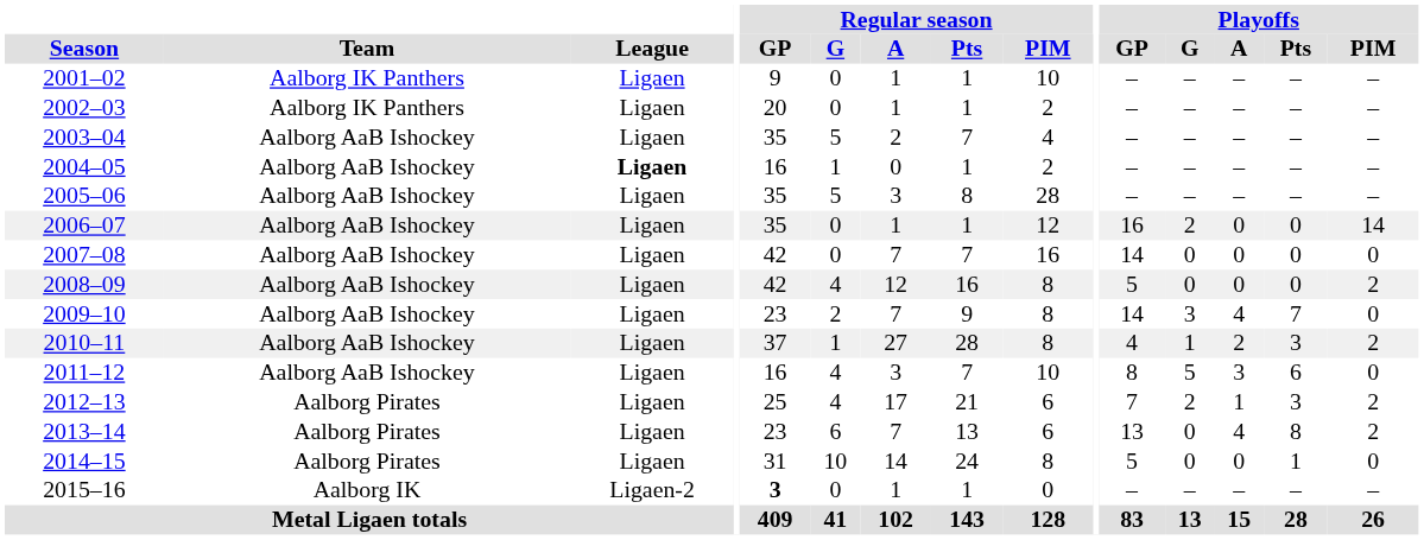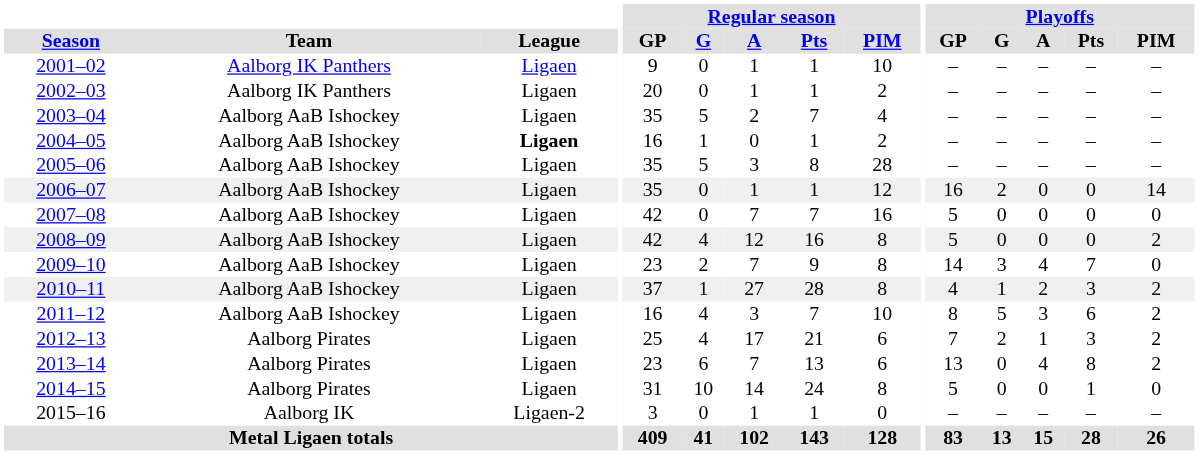2007–08 | Playoffs / GP: 14 -> 5
2011–12 | Playoffs / PIM: 0 -> 2
2015–16 | Regular season / GP: bold -> normal
